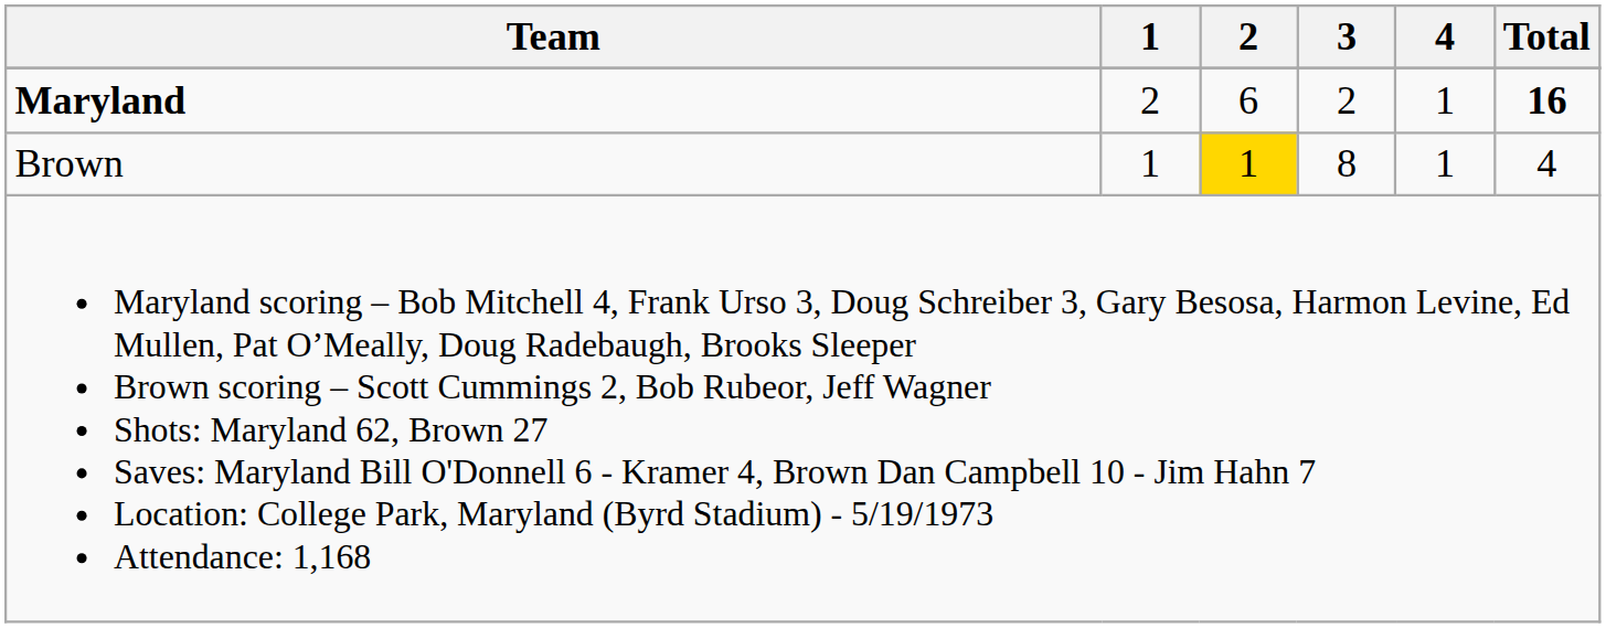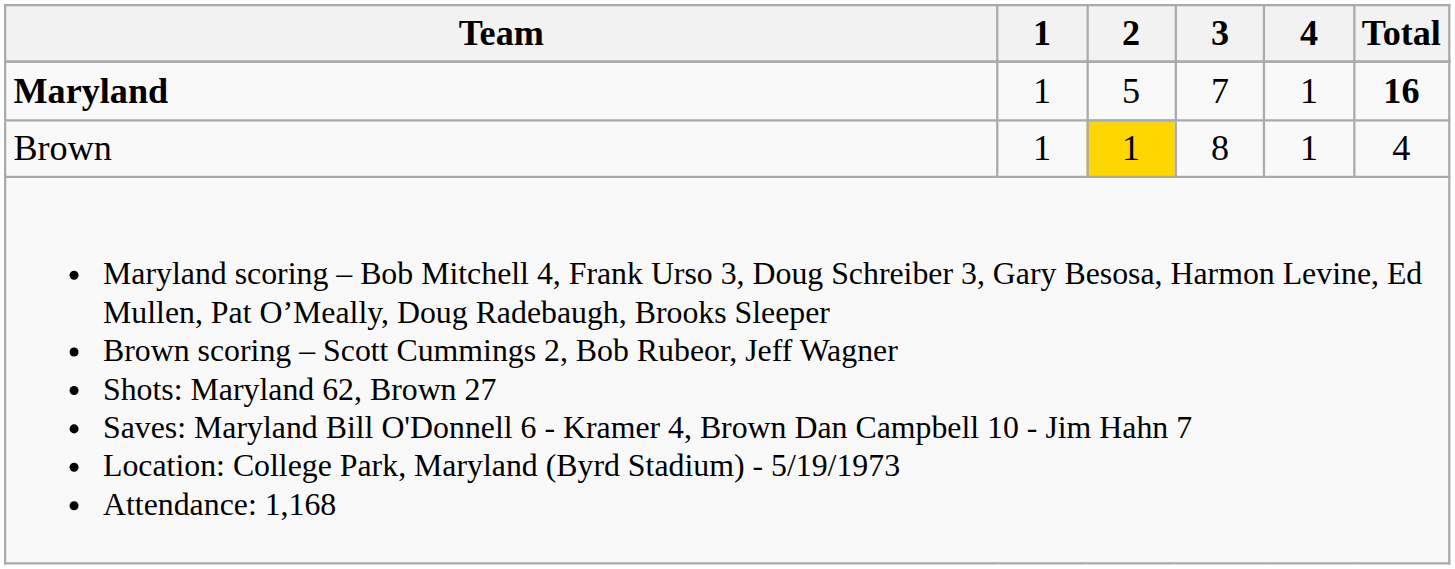Maryland | 1: 2 -> 1
Maryland | 2: 6 -> 5
Maryland | 3: 2 -> 7
